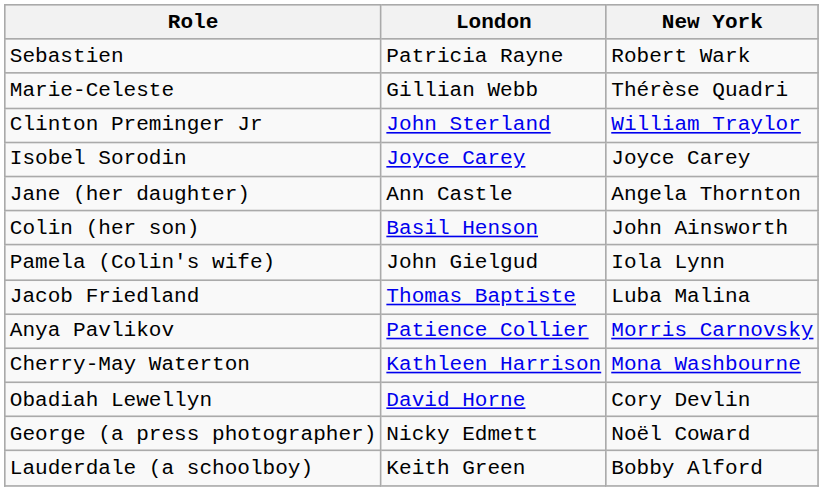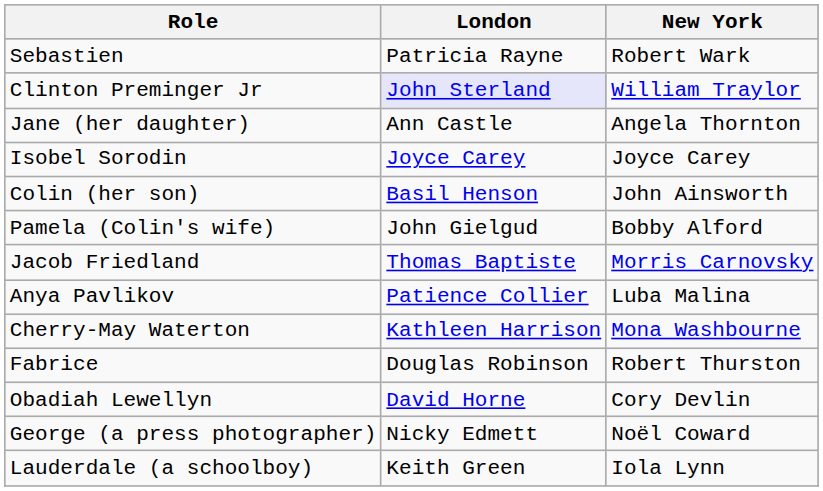- row: Marie-Celeste | Gillian Webb | Thérèse Quadri
Clinton Preminger Jr | London: no background -> lavender background
rows swapped: Isobel Sorodin <-> Jane (her daughter)
Pamela (Colin's wife) | New York: Iola Lynn -> Bobby Alford
Jacob Friedland | New York: Luba Malina -> Morris Carnovsky
Anya Pavlikov | New York: Morris Carnovsky -> Luba Malina
+ row: Fabrice | Douglas Robinson | Robert Thurston
Lauderdale (a schoolboy) | New York: Bobby Alford -> Iola Lynn
